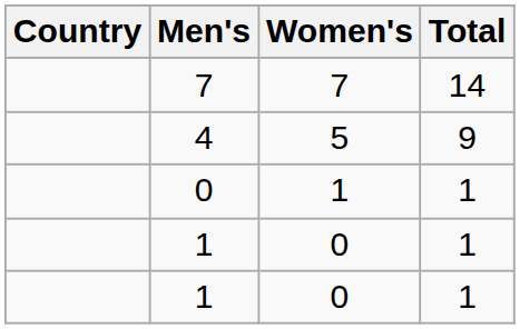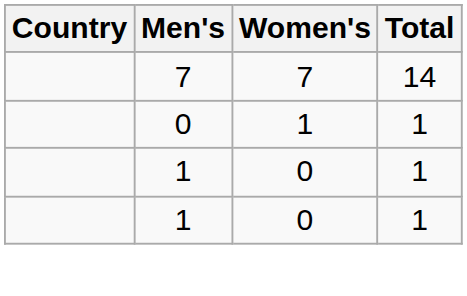- row: 4 | 5 | 9
